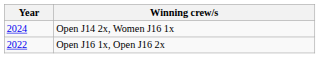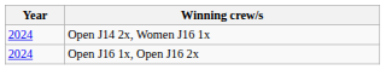Open J16 1x, Open J16 2x | Year: 2022 -> 2024
